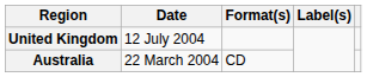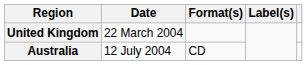United Kingdom | Date: 12 July 2004 -> 22 March 2004
Australia | Date: 22 March 2004 -> 12 July 2004
